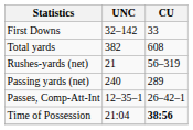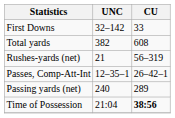rows swapped: Passing yards (net) <-> Passes, Comp-Att-Int
